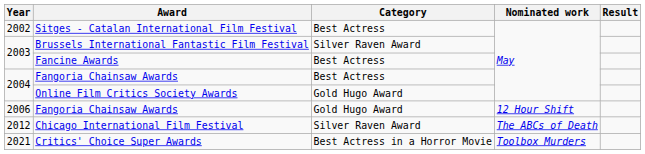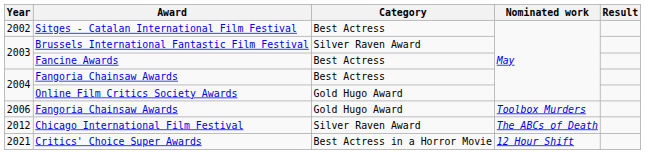2006 / Fangoria Chainsaw Awards | Nominated work: 12 Hour Shift -> Toolbox Murders
Critics' Choice Super Awards | Nominated work: Toolbox Murders -> 12 Hour Shift
